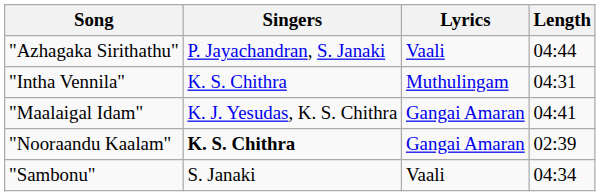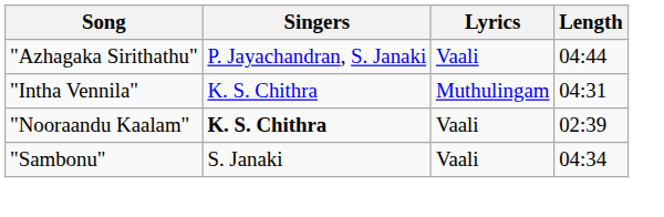- row: "Maalaigal Idam" | K. J. Yesudas, K. S. Chithra | Gangai Amaran | 04:41
"Nooraandu Kaalam" | Lyrics: Gangai Amaran -> Vaali
